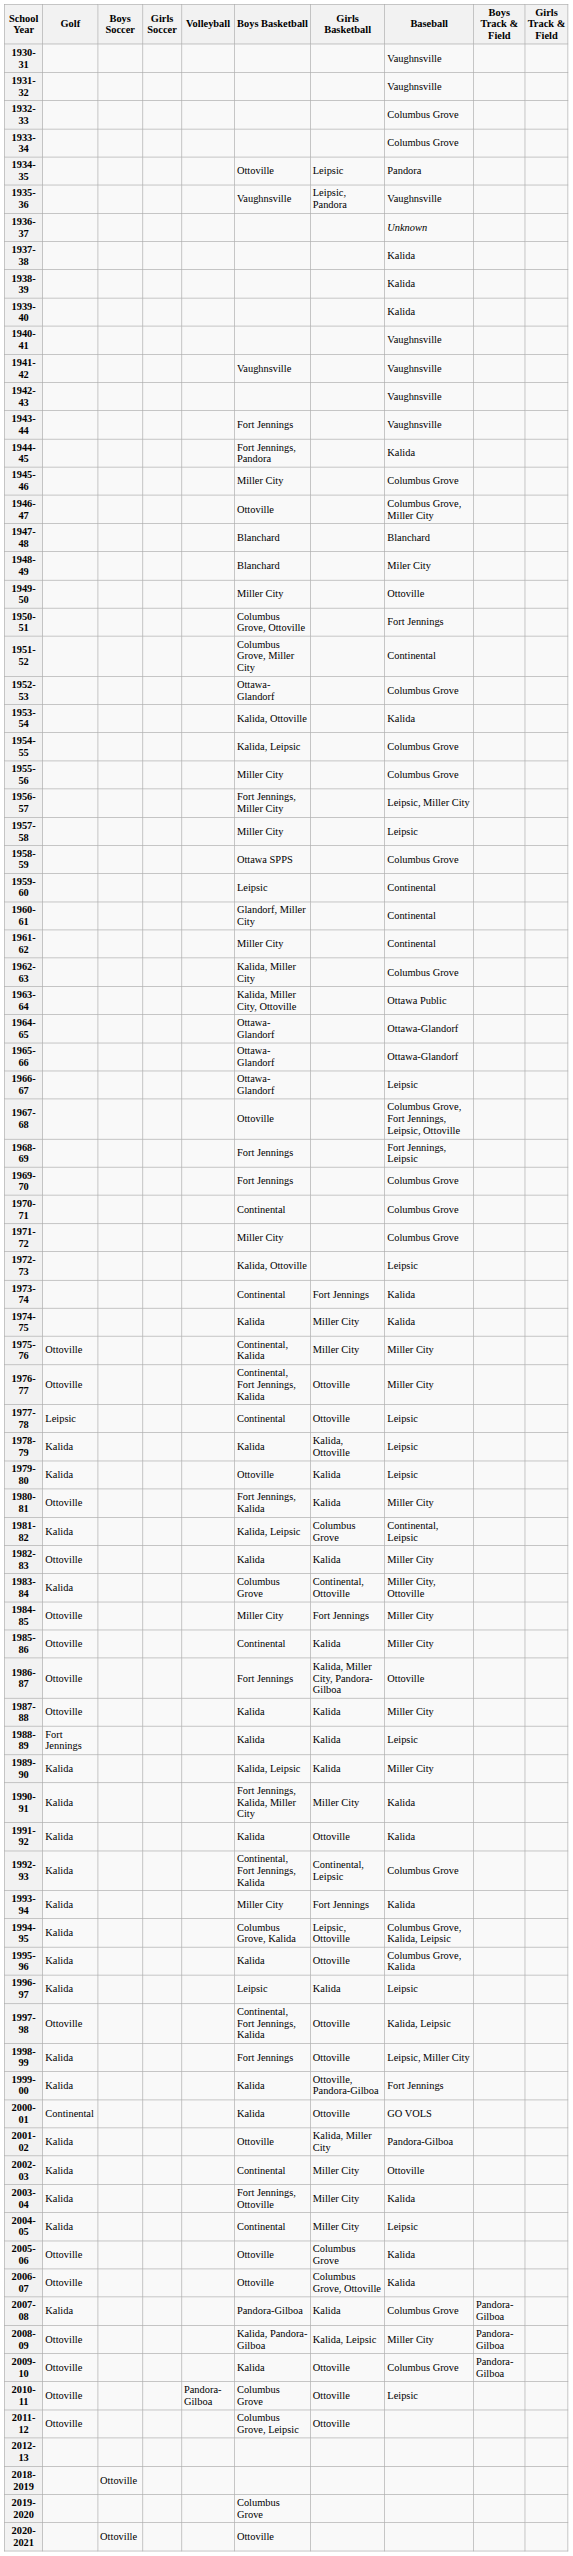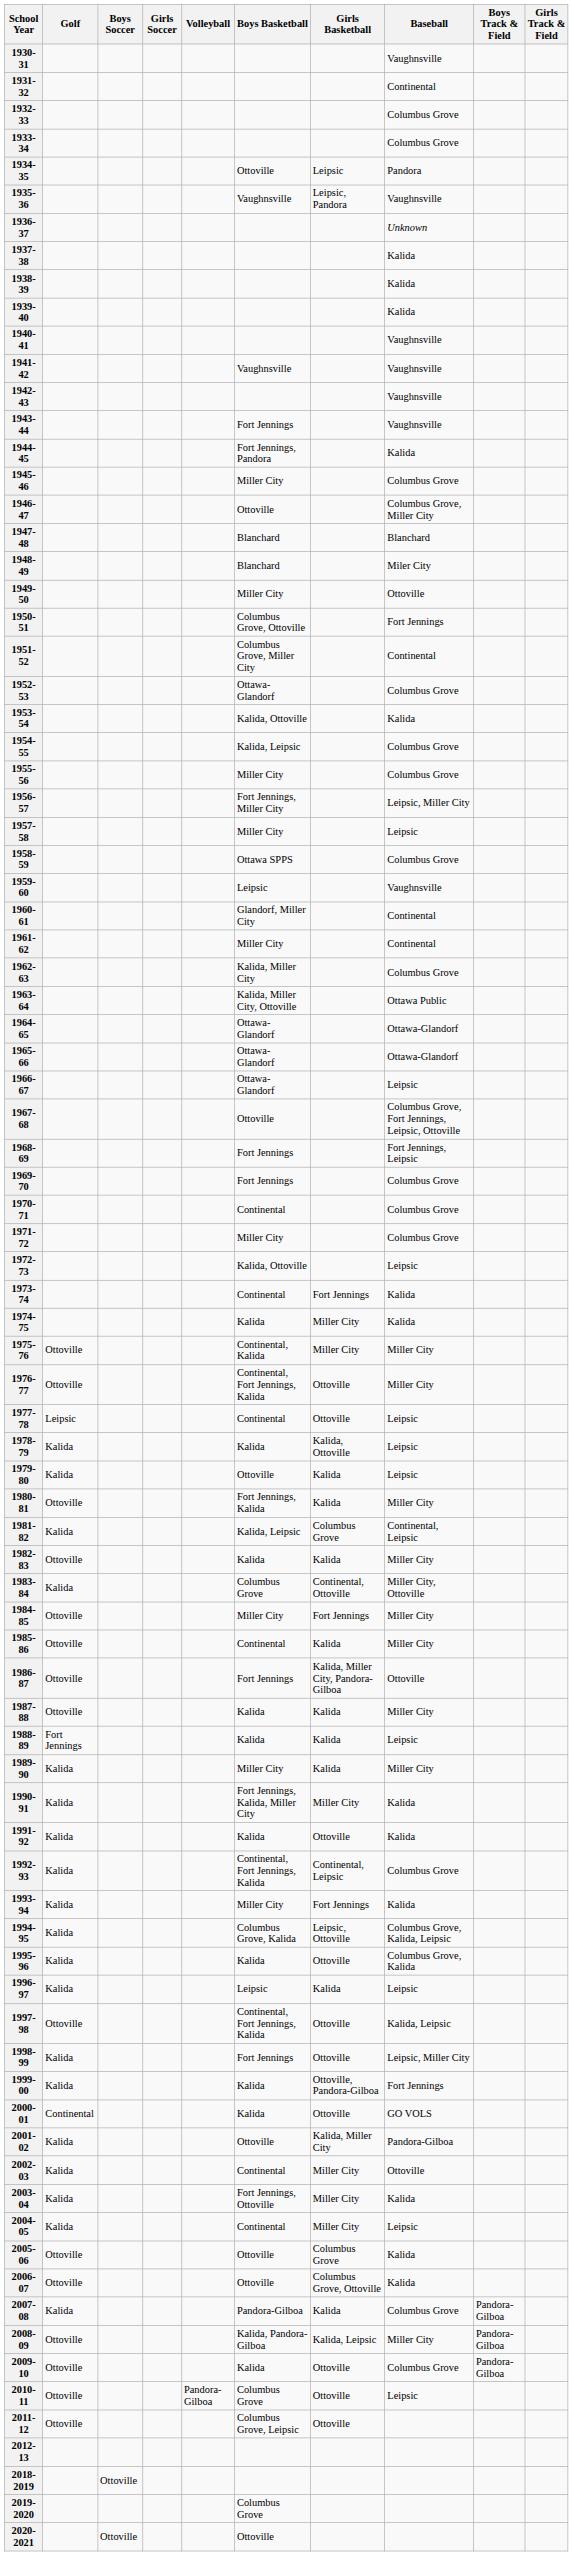1931-32 | Baseball: Vaughnsville -> Continental
1959-60 | Baseball: Continental -> Vaughnsville
1989-90 | Boys Basketball: Kalida, Leipsic -> Miller City
